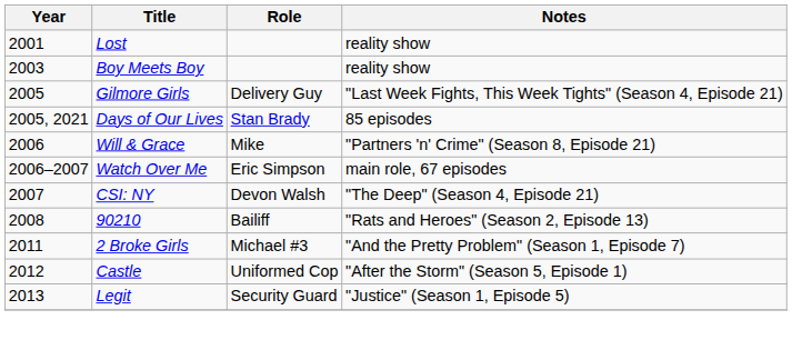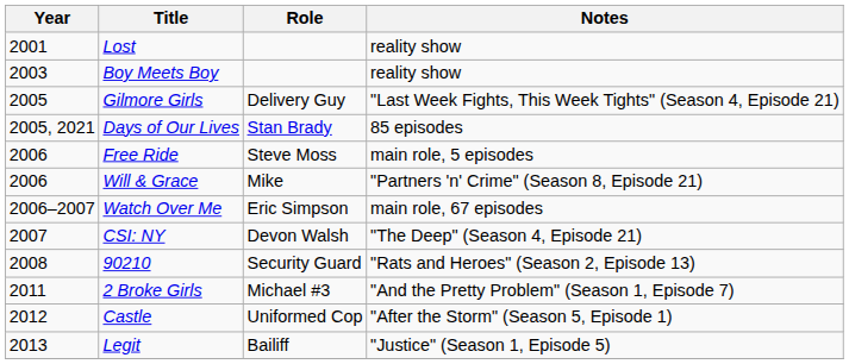+ row: 2006 | Free Ride | Steve Moss | main role, 5 episodes
90210 | Role: Bailiff -> Security Guard
Legit | Role: Security Guard -> Bailiff
